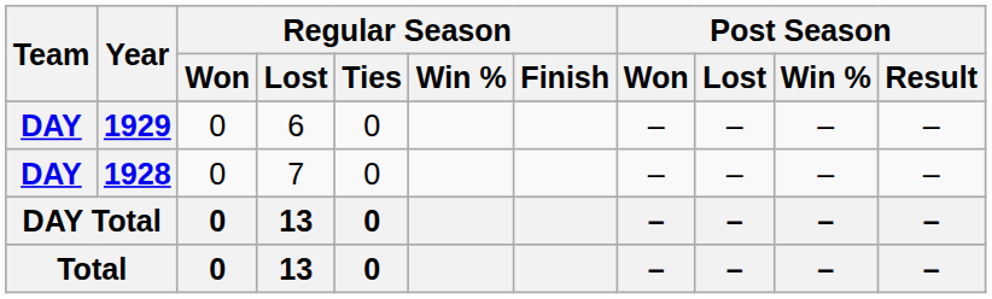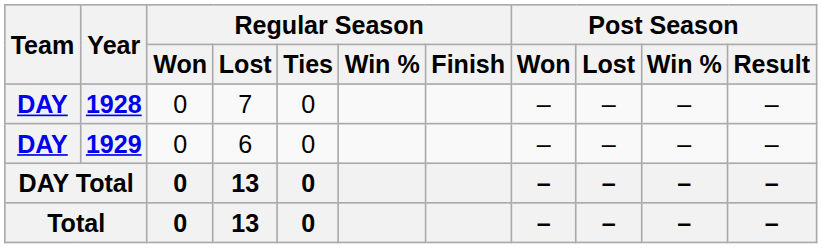rows swapped: 1928 <-> 1929
